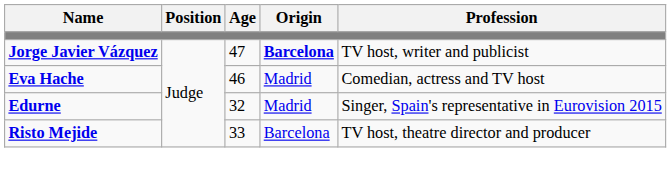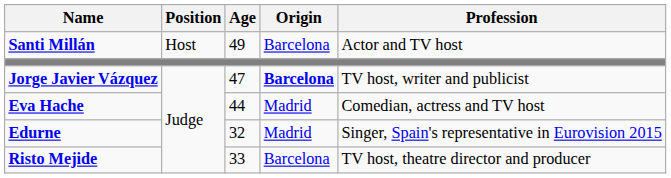+ row: Santi Millán | Host | 49 | Barcelona | Actor and TV host
Eva Hache | Age: 46 -> 44
